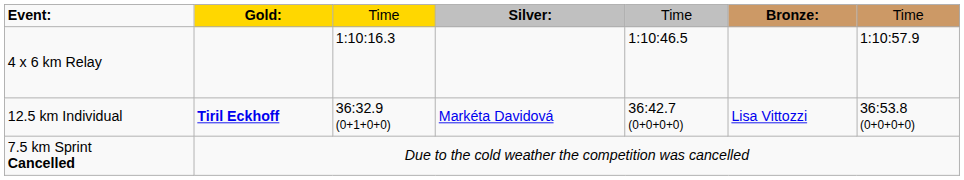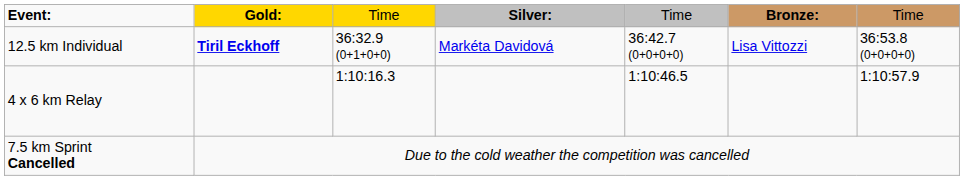rows swapped: 12.5 km Individual <-> 4 x 6 km Relay
